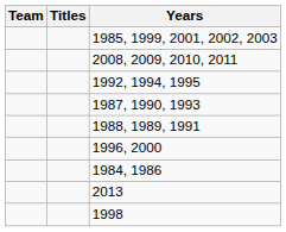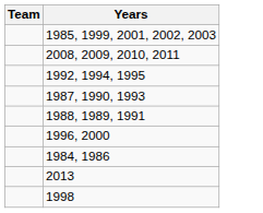- column: Titles
